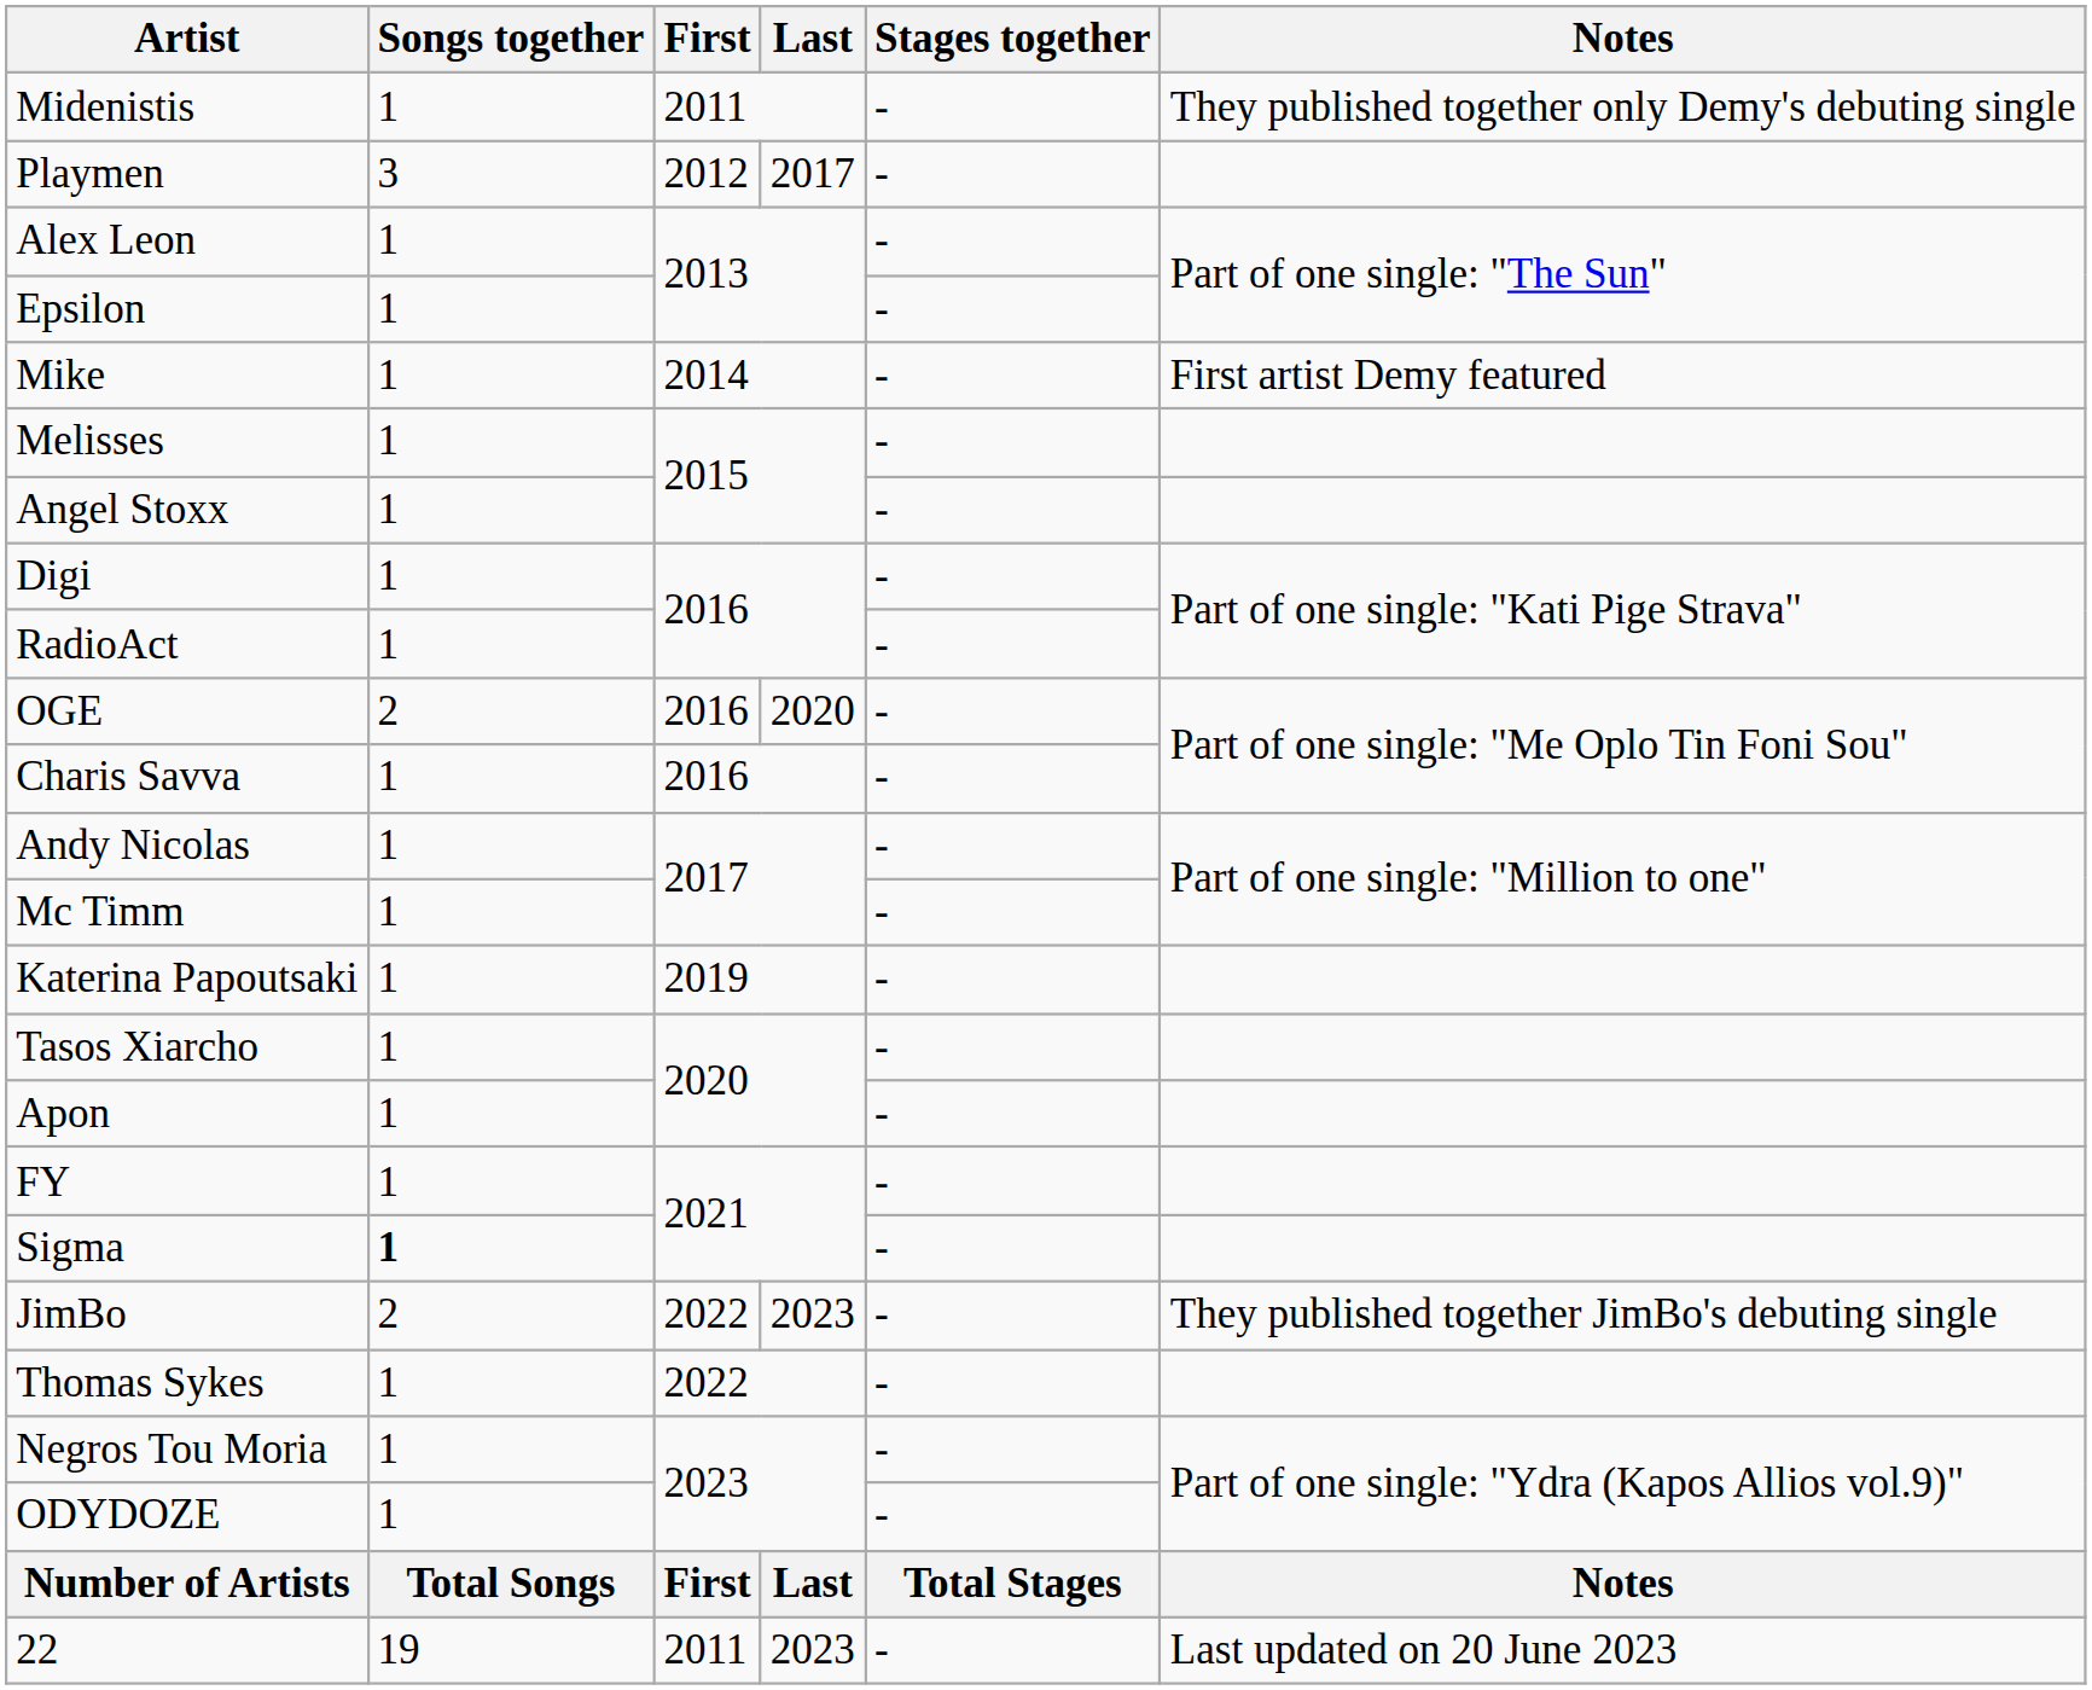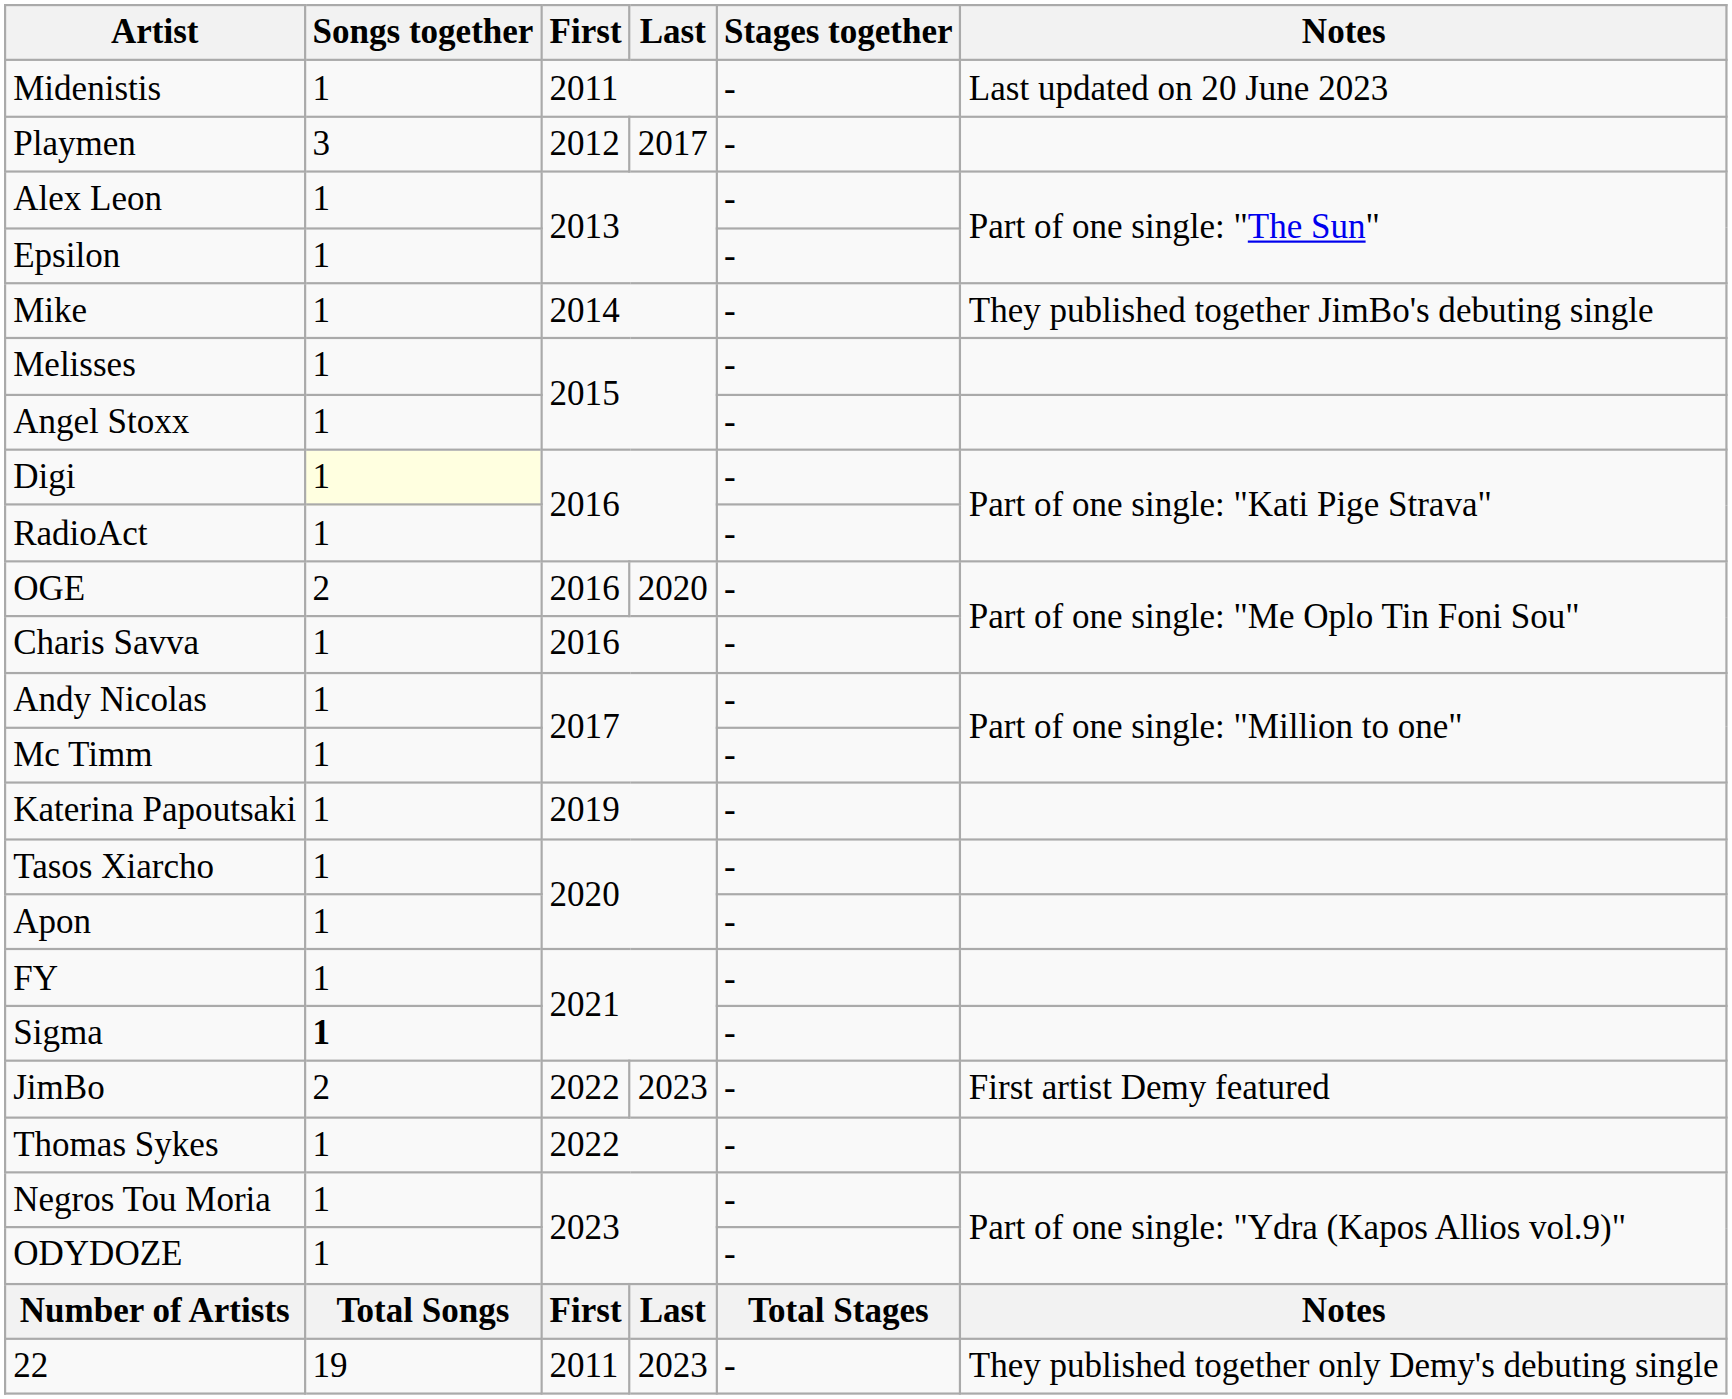Midenistis | Notes: They published together only Demy's debuting single -> Last updated on 20 June 2023
Mike | Notes: First artist Demy featured -> They published together JimBo's debuting single
Digi | Songs together: no background -> lightyellow background
JimBo | Notes: They published together JimBo's debuting single -> First artist Demy featured
22 | Notes: Last updated on 20 June 2023 -> They published together only Demy's debuting single
